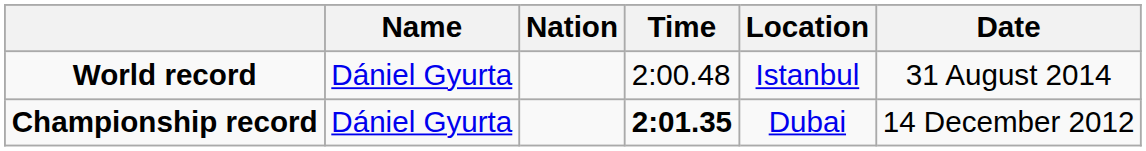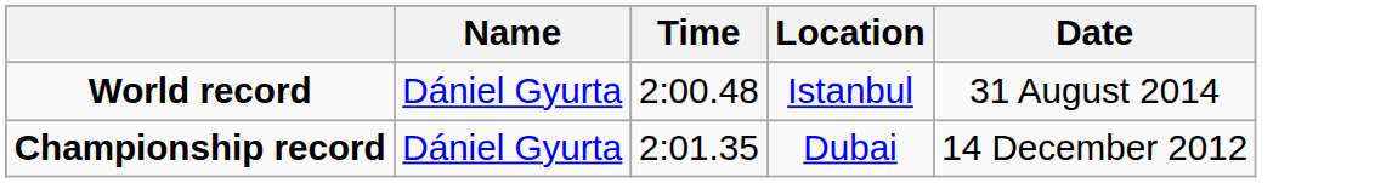- column: Nation
Championship record | Time: bold -> normal
